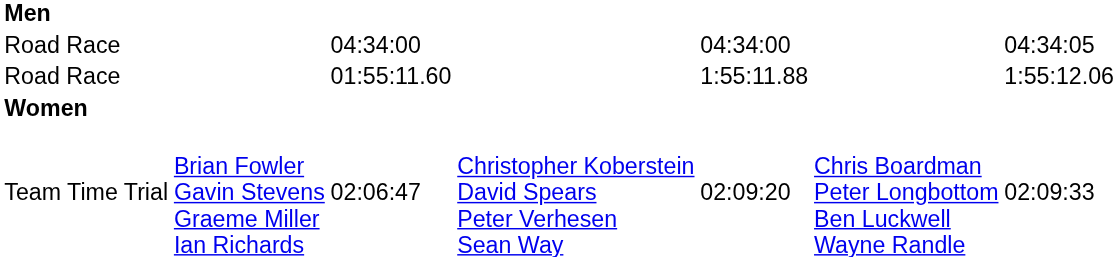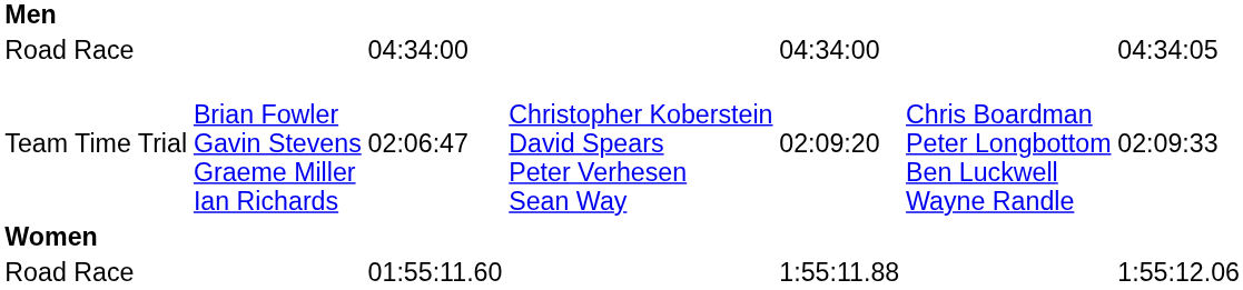rows swapped: 02:06:47 <-> 01:55:11.60
